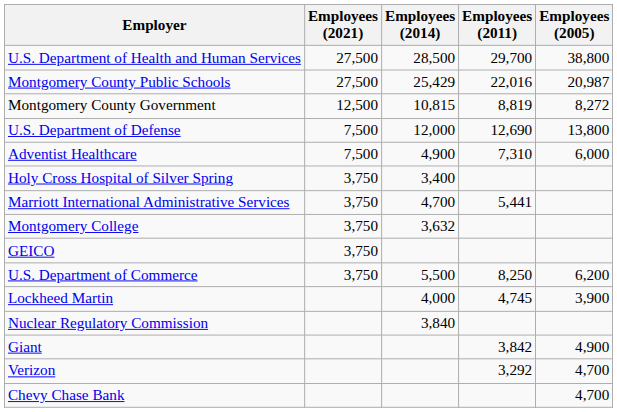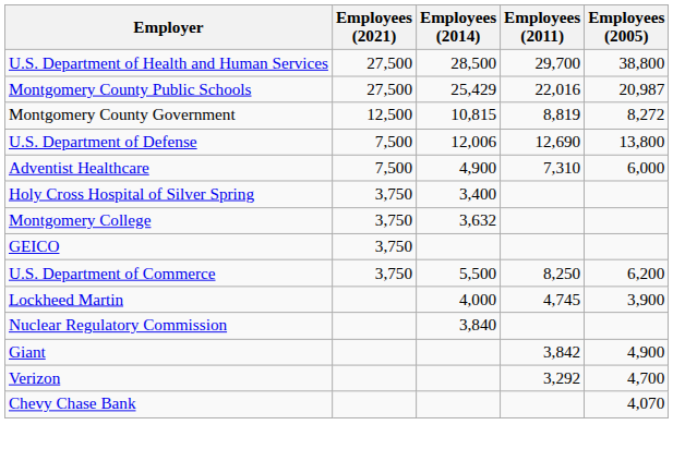U.S. Department of Defense | Employees (2014): 12,000 -> 12,006
- row: Marriott International Administrative Services | 3,750 | 4,700 | 5,441
Chevy Chase Bank | Employees (2005): 4,700 -> 4,070
